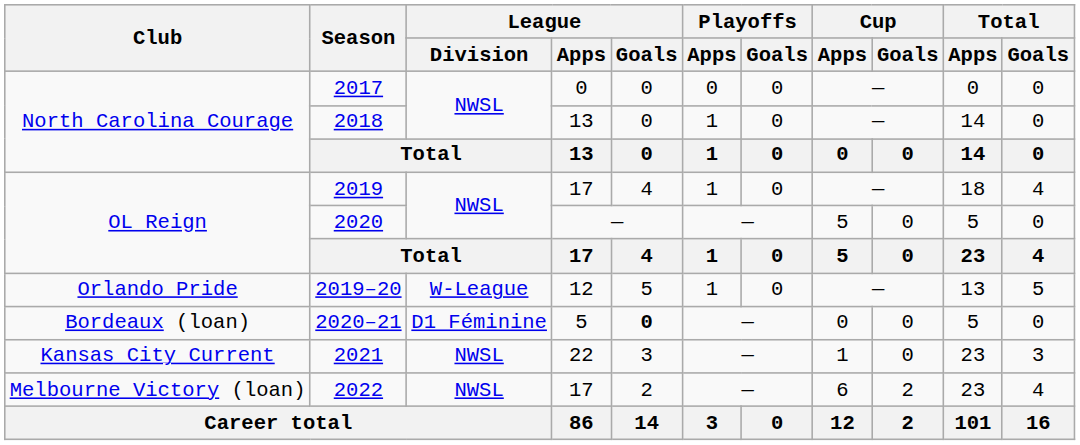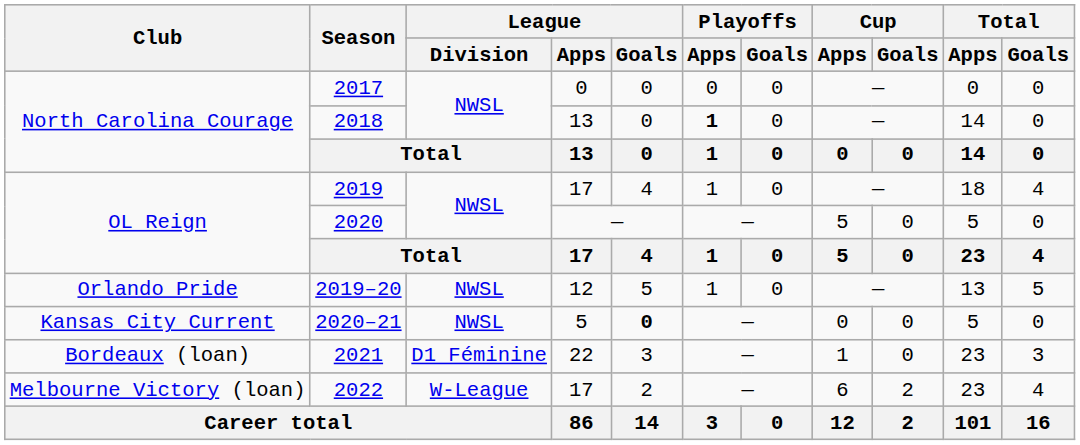2018 | Playoffs / Apps: normal -> bold
2019–20 | League / Division: W-League -> NWSL
2020–21 | Club: Bordeaux (loan) -> Kansas City Current
2020–21 | League / Division: D1 Féminine -> NWSL
2021 | Club: Kansas City Current -> Bordeaux (loan)
2021 | League / Division: NWSL -> D1 Féminine
2022 | League / Division: NWSL -> W-League
